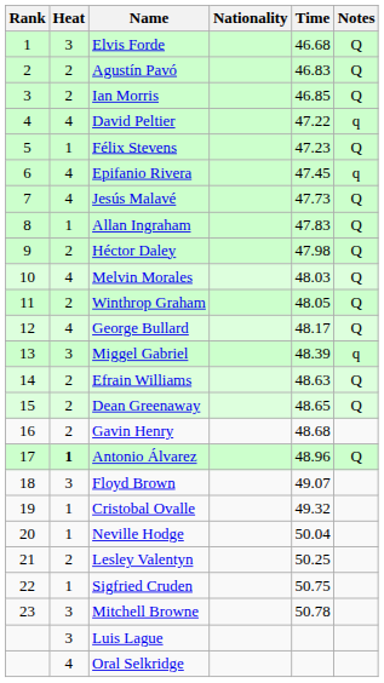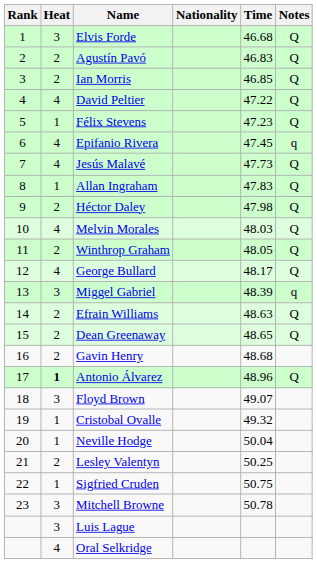David Peltier | Notes: q -> Q
